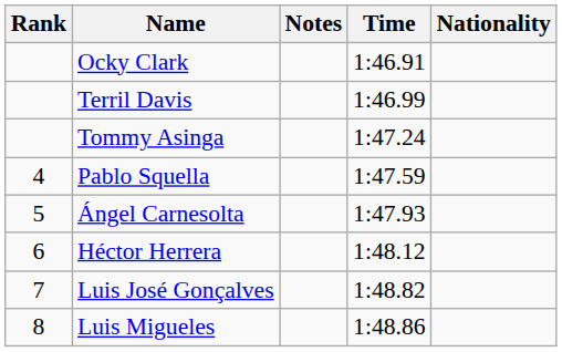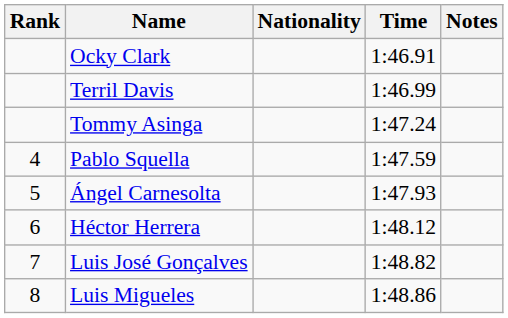columns swapped: Nationality <-> Notes
